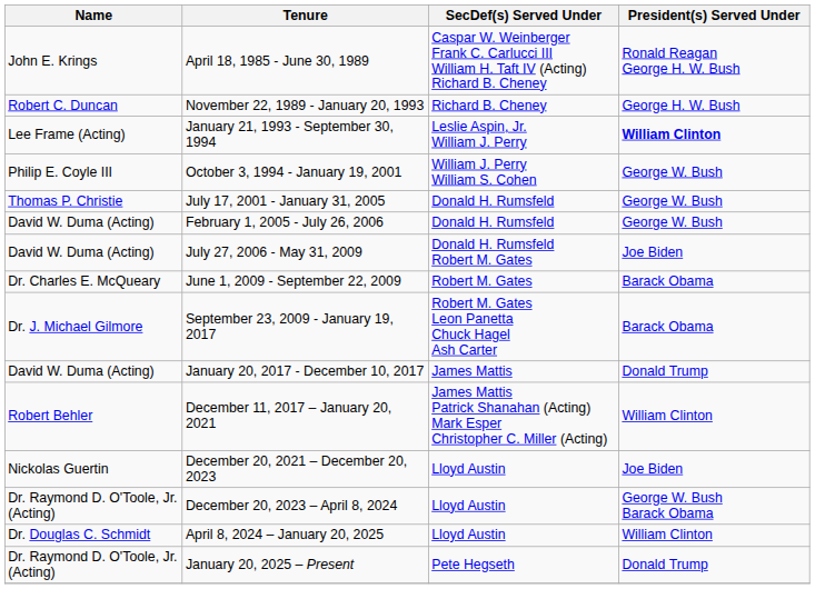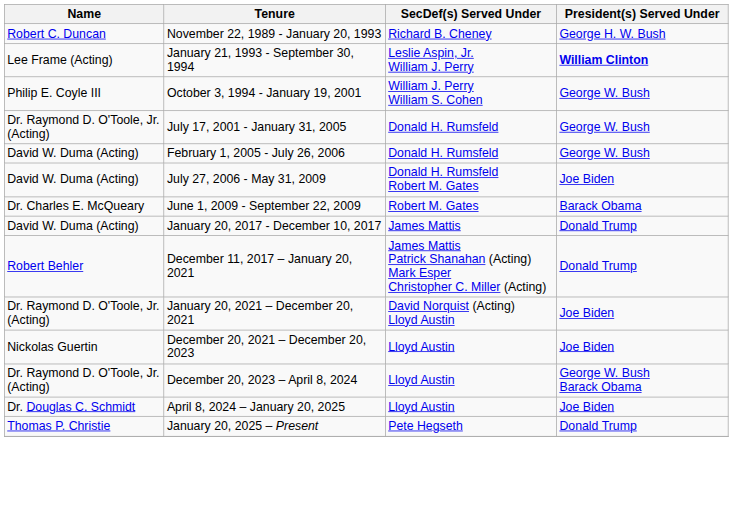- row: John E. Krings | April 18, 1985 - June 30, 1989 | Caspar W. Weinberger Frank C. Carlucci III William H. Taft IV (Acting) Richard B. Cheney | Ronald Reagan George H. W. Bush
July 17, 2001 - January 31, 2005 | Name: Thomas P. Christie -> Dr. Raymond D. O'Toole, Jr. (Acting)
- row: Dr. J. Michael Gilmore | September 23, 2009 - January 19, 2017 | Robert M. Gates Leon Panetta Chuck Hagel Ash Carter | Barack Obama
December 11, 2017 – January 20, 2021 | President(s) Served Under: William Clinton -> Donald Trump
+ row: Dr. Raymond D. O'Toole, Jr. (Acting) | January 20, 2021 – December 20, 2021 | David Norquist (Acting) Lloyd Austin | Joe Biden
April 8, 2024 – January 20, 2025 | President(s) Served Under: William Clinton -> Joe Biden
January 20, 2025 – Present | Name: Dr. Raymond D. O'Toole, Jr. (Acting) -> Thomas P. Christie
